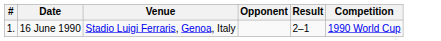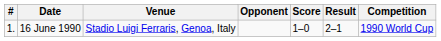+ column: Score | 1–0
